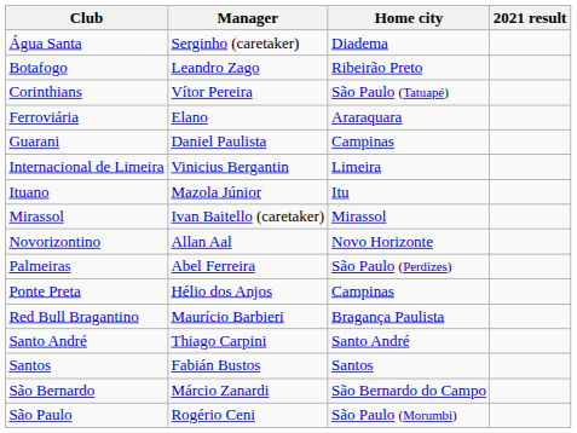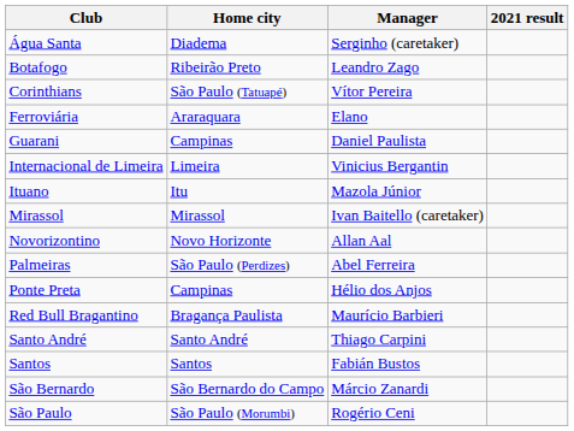columns swapped: Home city <-> Manager
